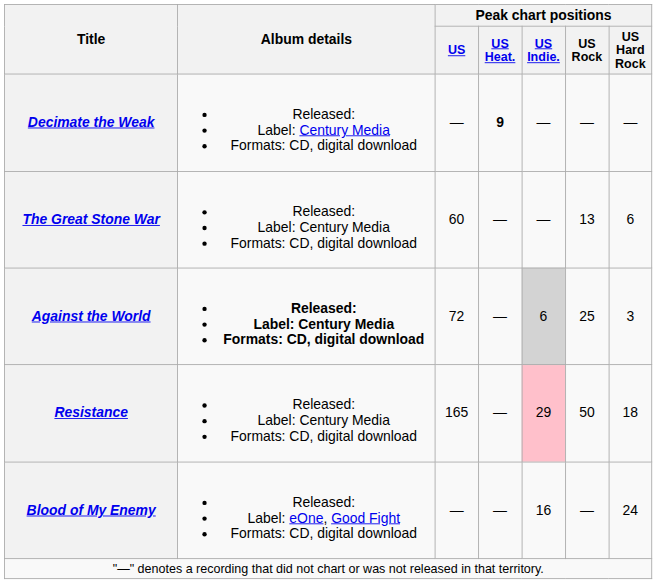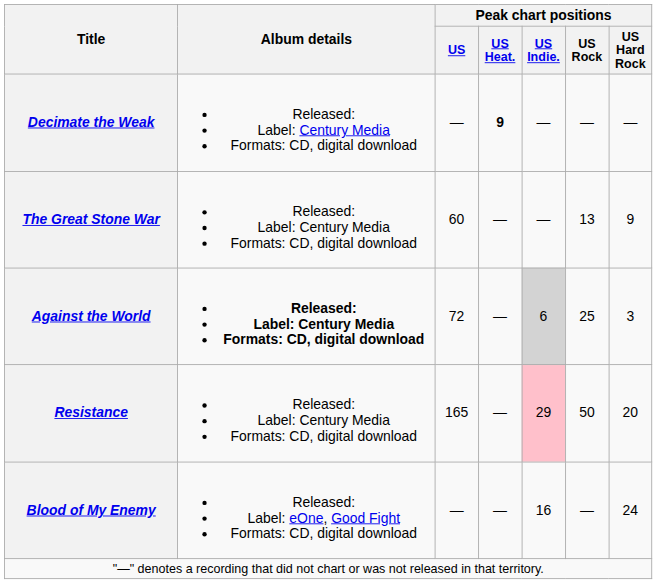The Great Stone War | Peak chart positions / US Hard Rock: 6 -> 9
Resistance | Peak chart positions / US Hard Rock: 18 -> 20
